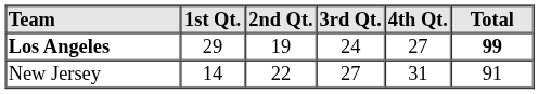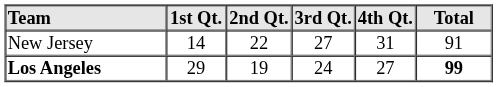rows swapped: New Jersey <-> Los Angeles
